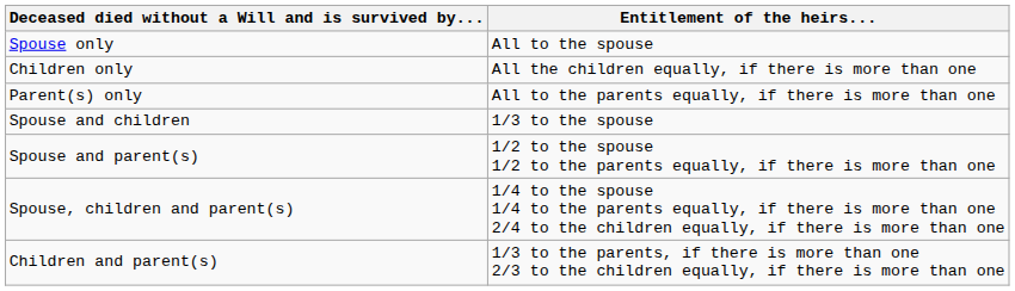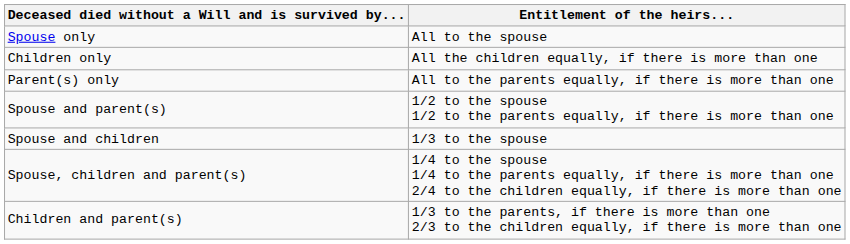rows swapped: Spouse and children <-> Spouse and parent(s)
